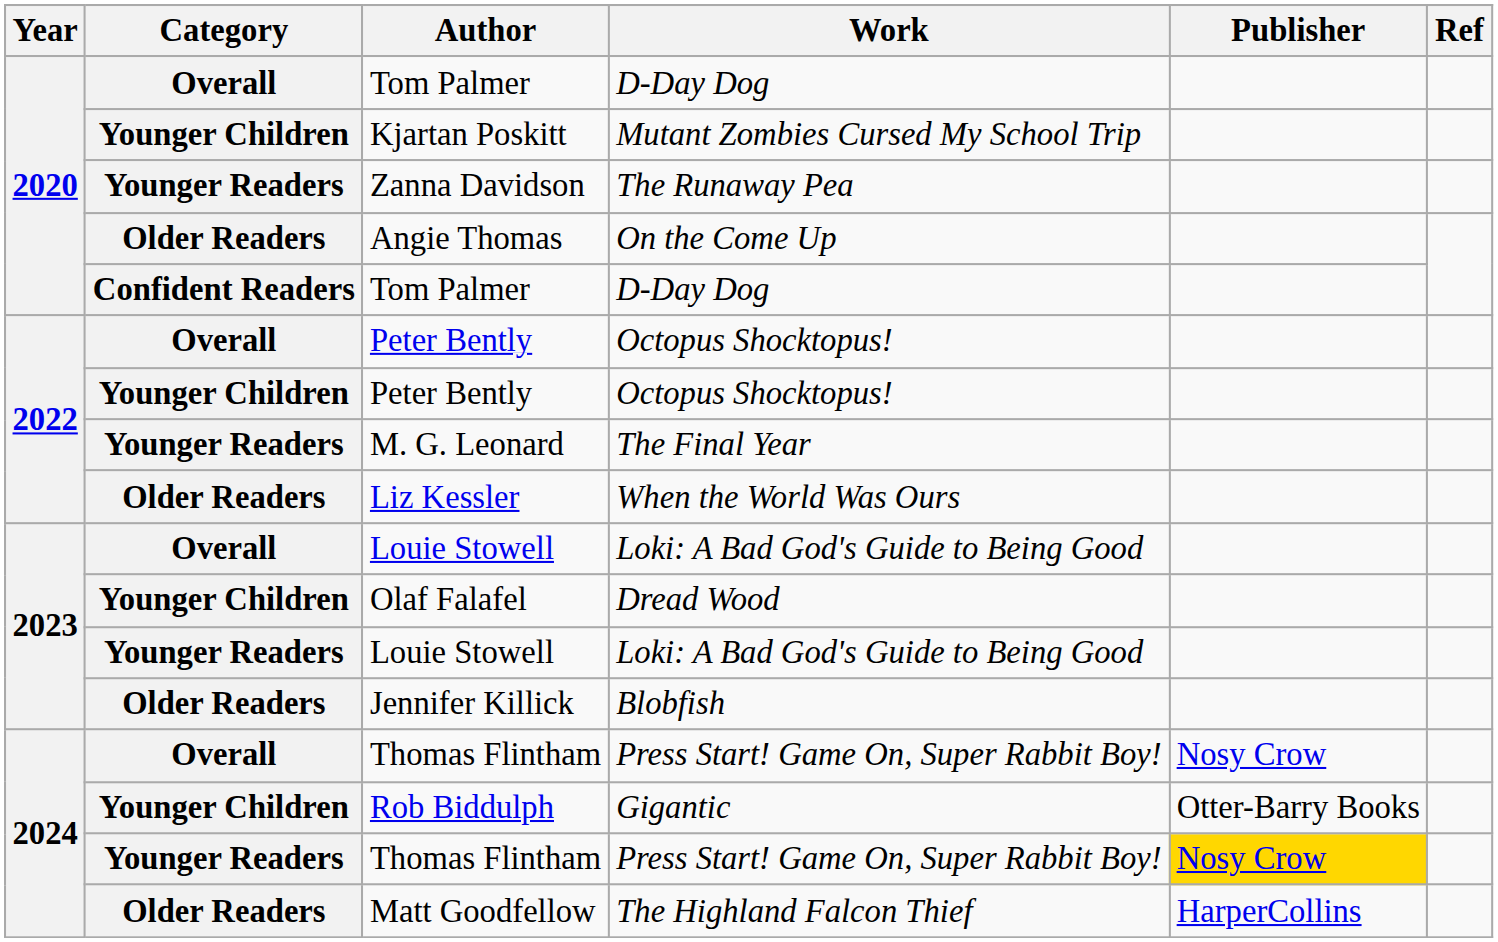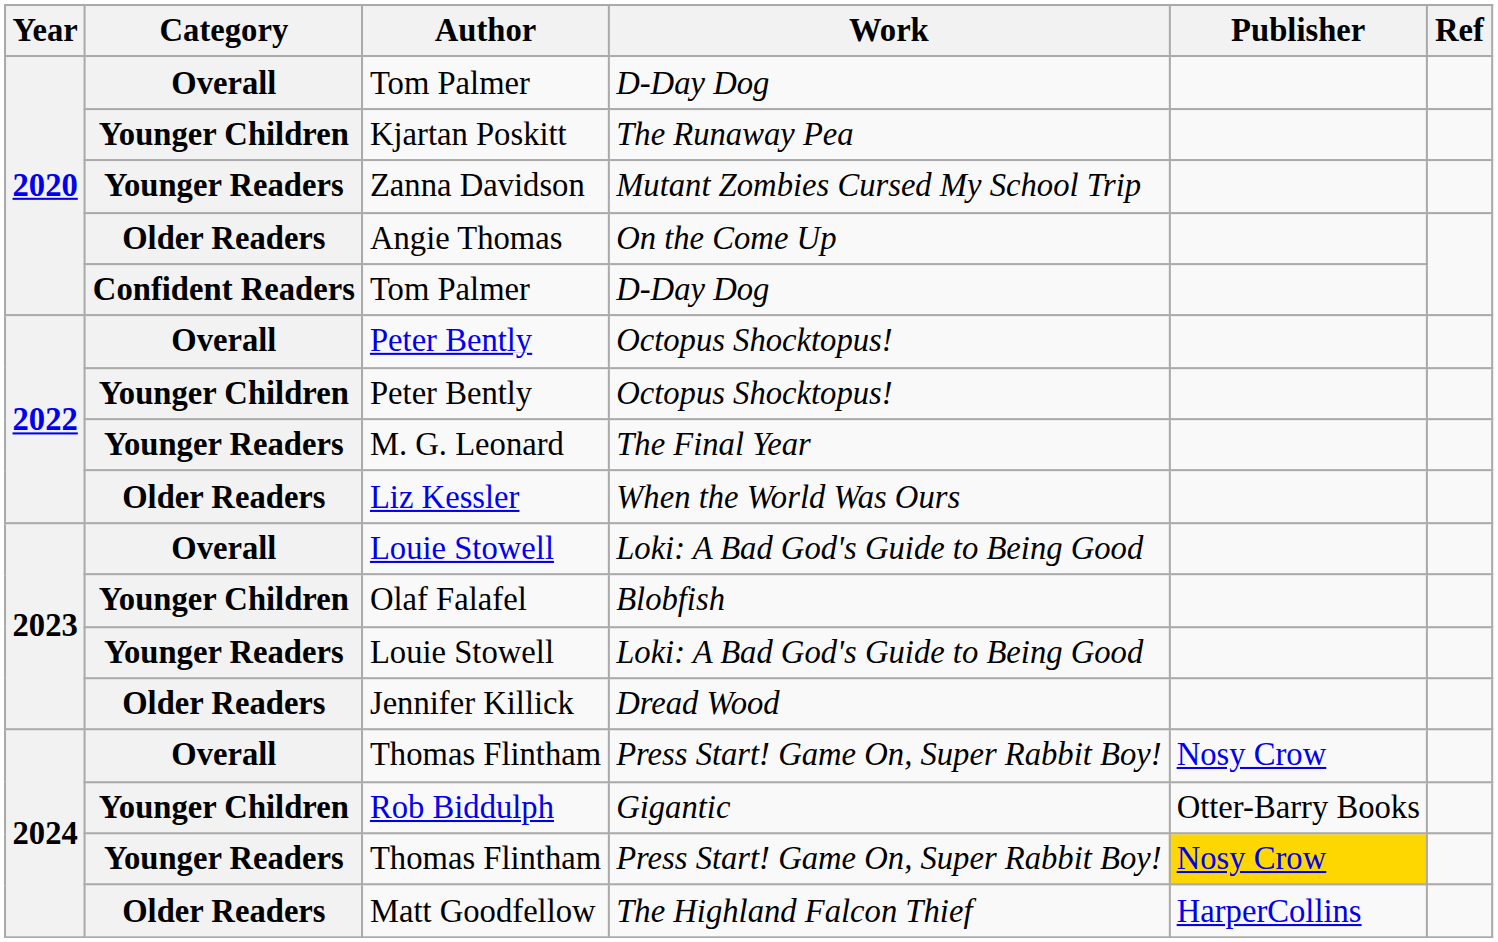Kjartan Poskitt | Work: Mutant Zombies Cursed My School Trip -> The Runaway Pea
Zanna Davidson | Work: The Runaway Pea -> Mutant Zombies Cursed My School Trip
Olaf Falafel | Work: Dread Wood -> Blobfish
Jennifer Killick | Work: Blobfish -> Dread Wood
